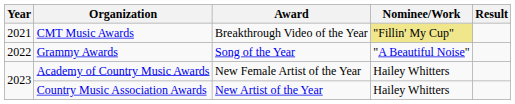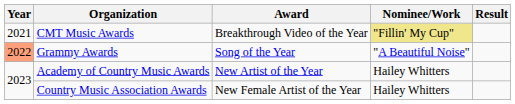Grammy Awards | Year: no background -> lightsalmon background
Academy of Country Music Awards | Award: New Female Artist of the Year -> New Artist of the Year
Country Music Association Awards | Award: New Artist of the Year -> New Female Artist of the Year
